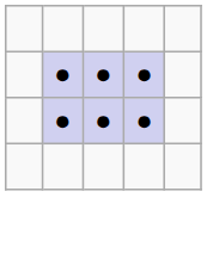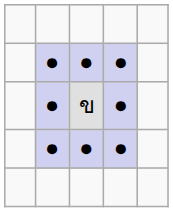+ row: ● | ข | ●
